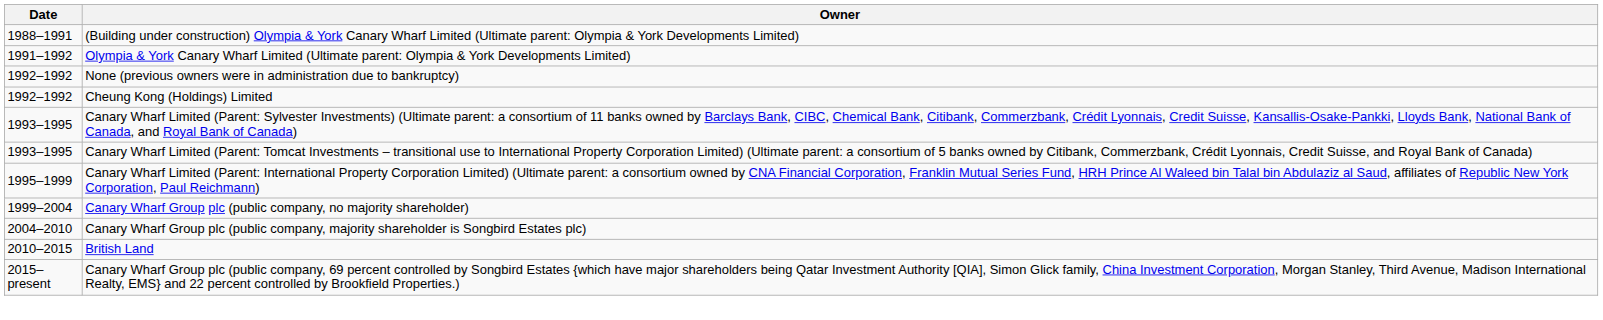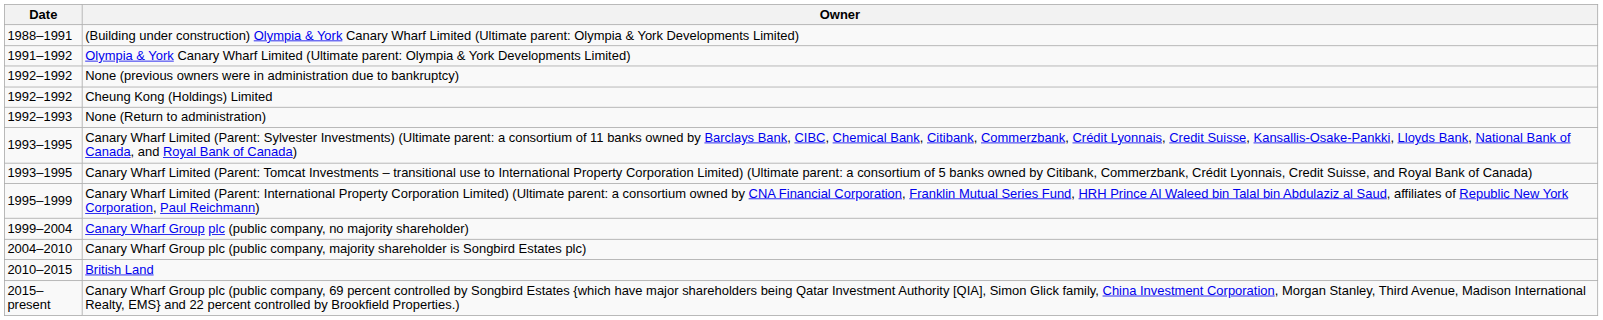+ row: 1992–1993 | None (Return to administration)
